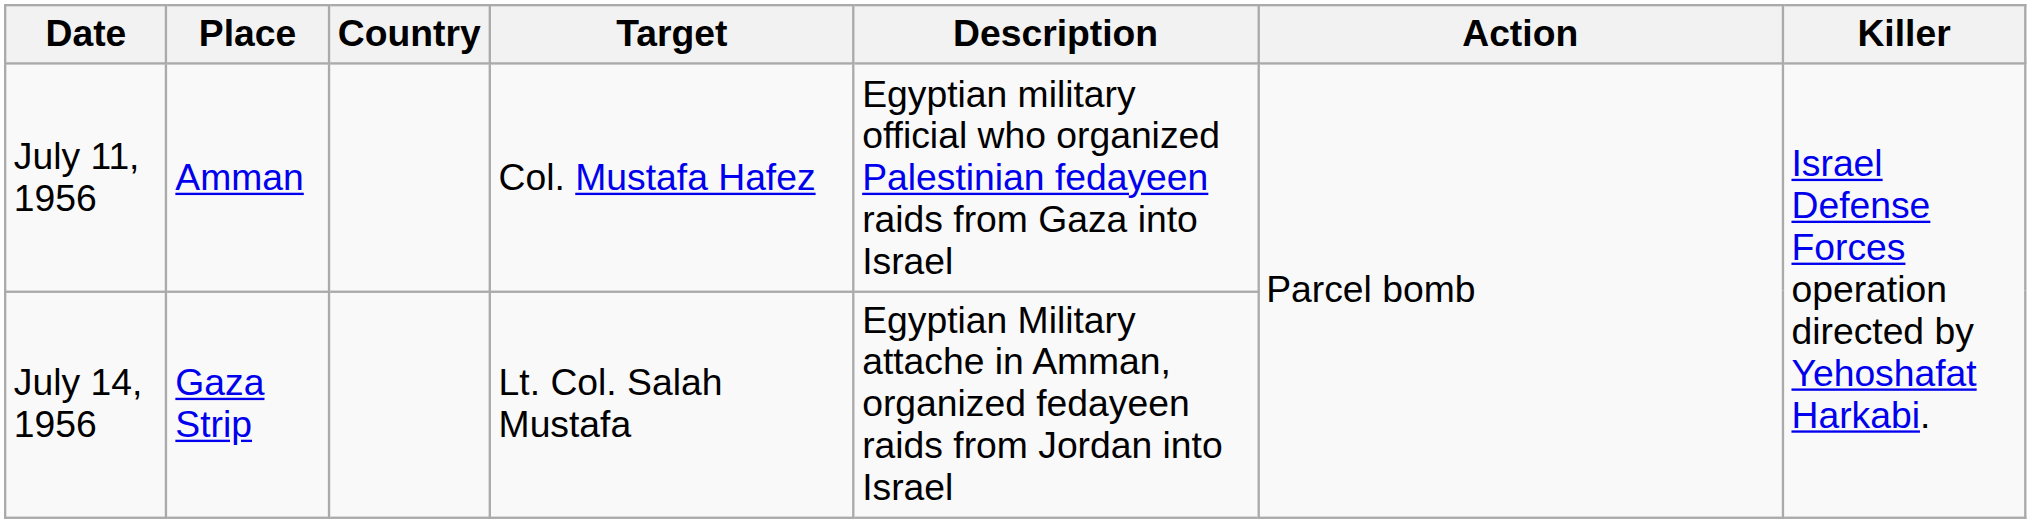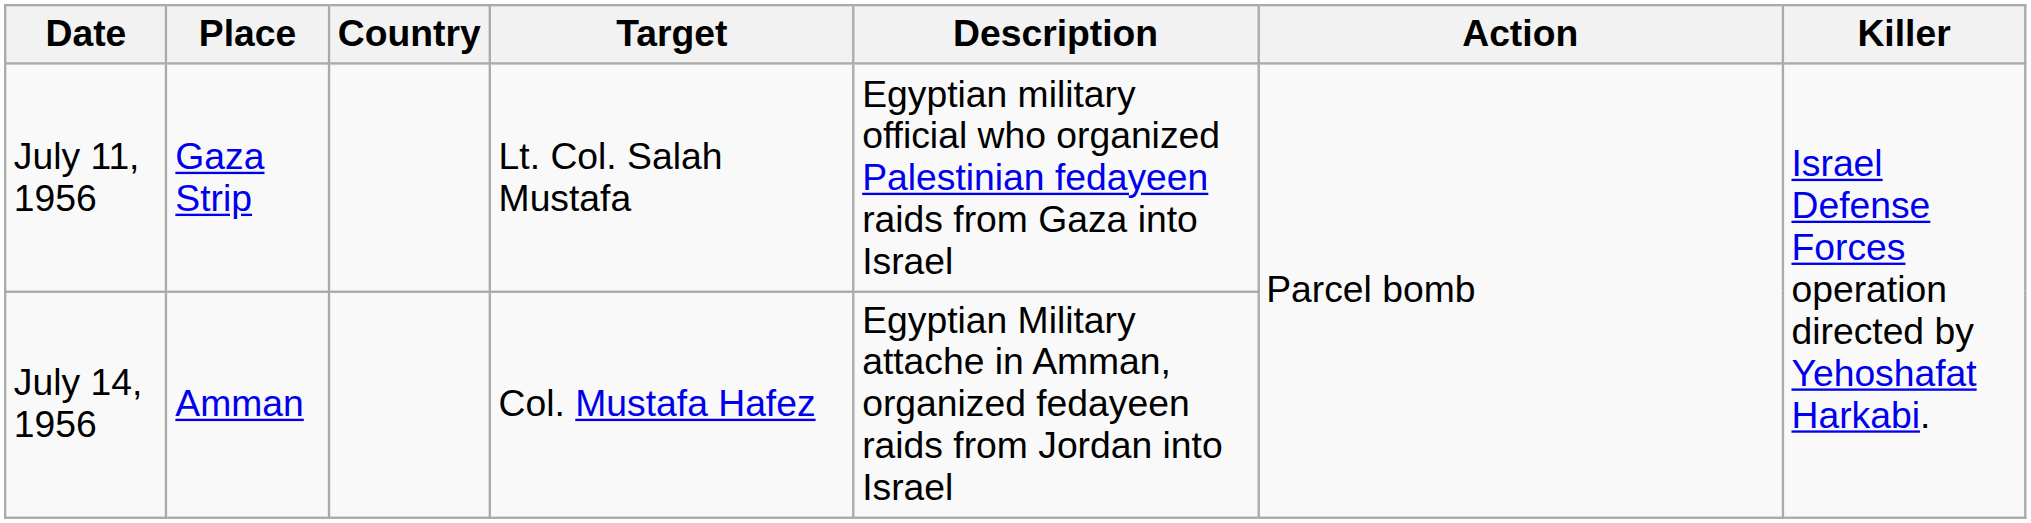July 11, 1956 | Place: Amman -> Gaza Strip
July 11, 1956 | Target: Col. Mustafa Hafez -> Lt. Col. Salah Mustafa
July 14, 1956 | Place: Gaza Strip -> Amman
July 14, 1956 | Target: Lt. Col. Salah Mustafa -> Col. Mustafa Hafez
